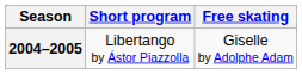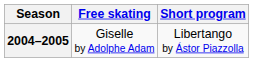columns swapped: Short program <-> Free skating
